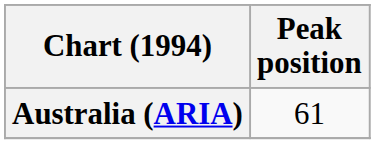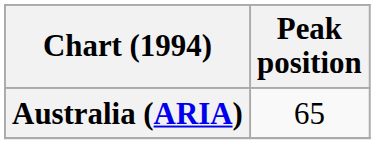Australia (ARIA) | Peak position: 61 -> 65
